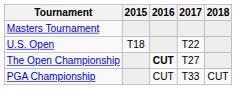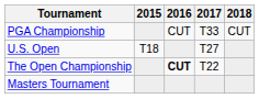rows swapped: Masters Tournament <-> PGA Championship
U.S. Open | 2017: T22 -> T27
The Open Championship | 2017: T27 -> T22
